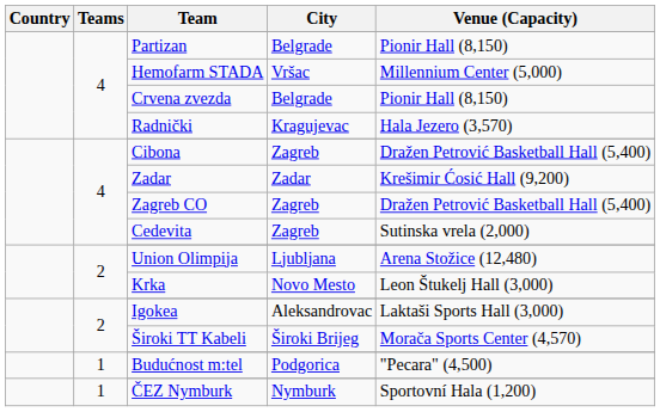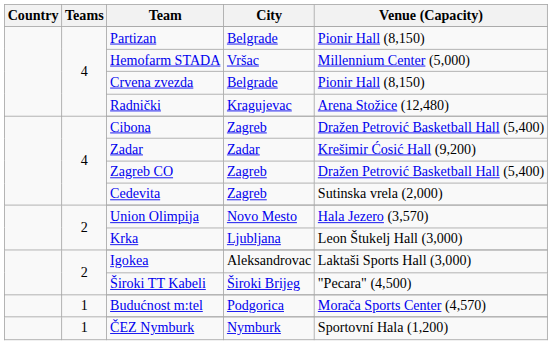Radnički | Venue (Capacity): Hala Jezero (3,570) -> Arena Stožice (12,480)
Union Olimpija | City: Ljubljana -> Novo Mesto
Union Olimpija | Venue (Capacity): Arena Stožice (12,480) -> Hala Jezero (3,570)
Krka | City: Novo Mesto -> Ljubljana
Široki TT Kabeli | Venue (Capacity): Morača Sports Center (4,570) -> "Pecara" (4,500)
Budućnost m:tel | Venue (Capacity): "Pecara" (4,500) -> Morača Sports Center (4,570)
